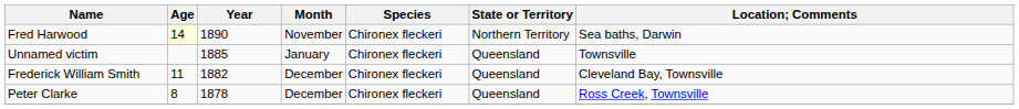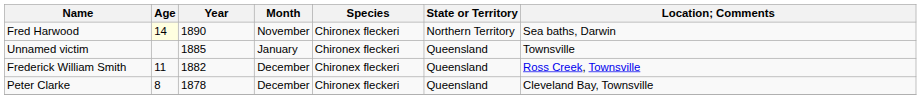Frederick William Smith | Location; Comments: Cleveland Bay, Townsville -> Ross Creek, Townsville
Peter Clarke | Location; Comments: Ross Creek, Townsville -> Cleveland Bay, Townsville
